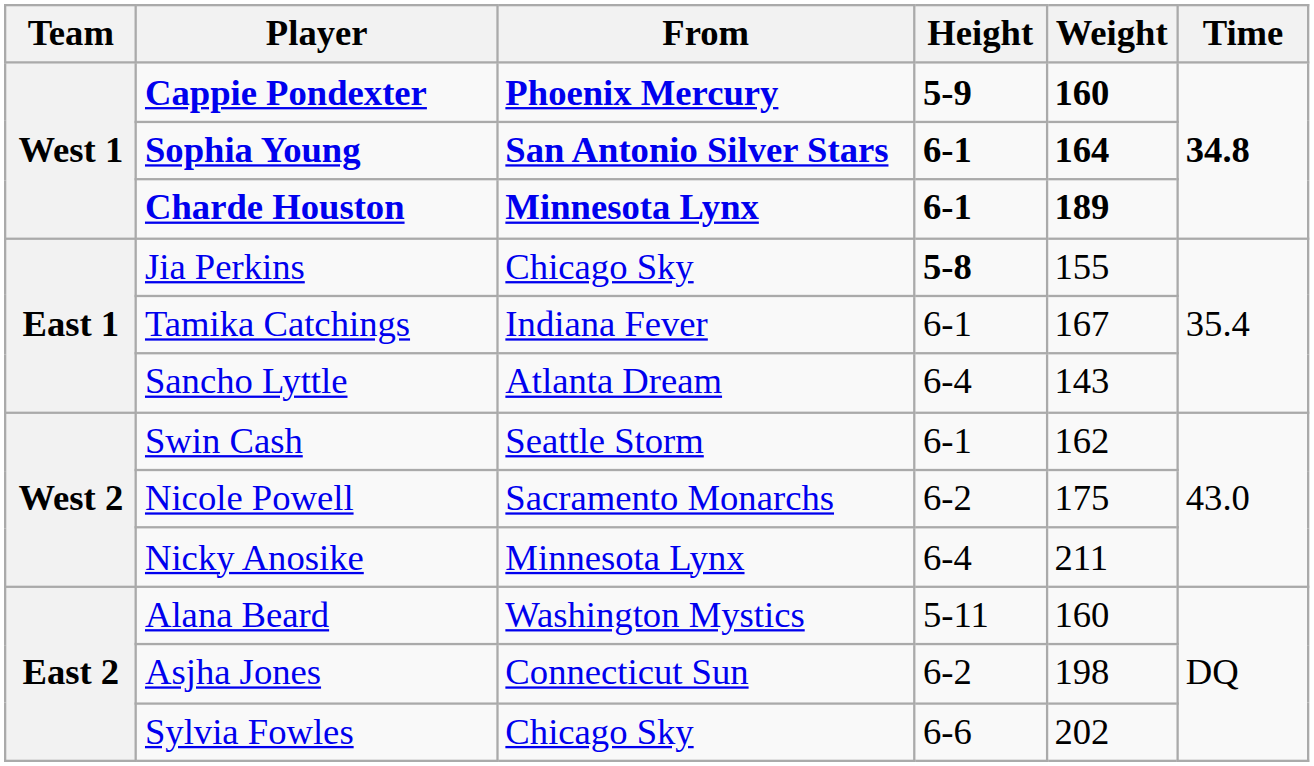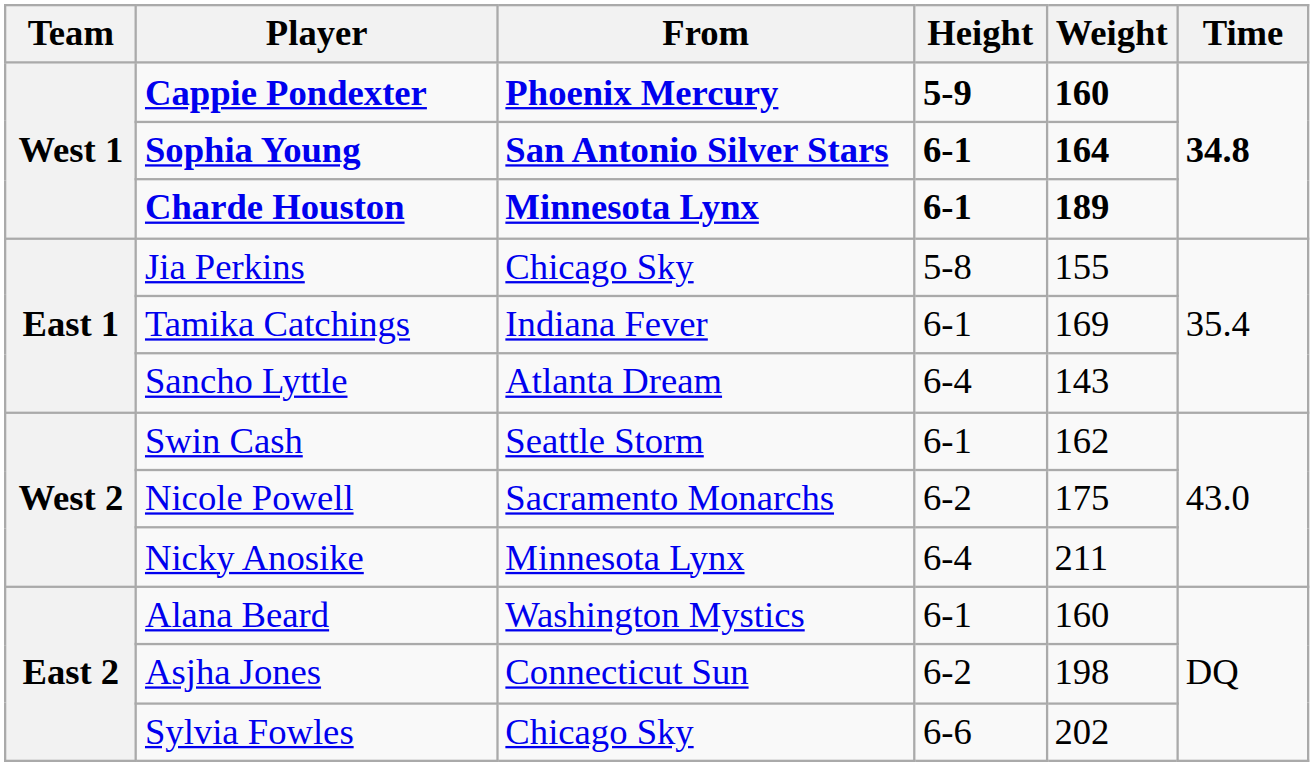Jia Perkins | Height: bold -> normal
Tamika Catchings | Weight: 167 -> 169
Alana Beard | Height: 5-11 -> 6-1
